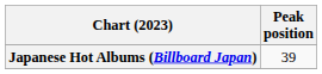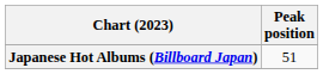Japanese Hot Albums (Billboard Japan) | Peak position: 39 -> 51
